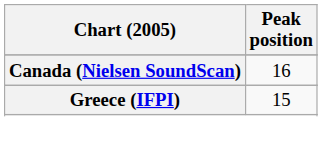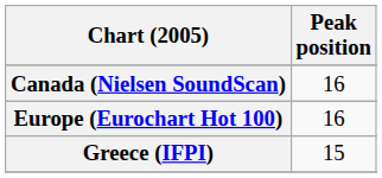+ row: Europe (Eurochart Hot 100) | 16
